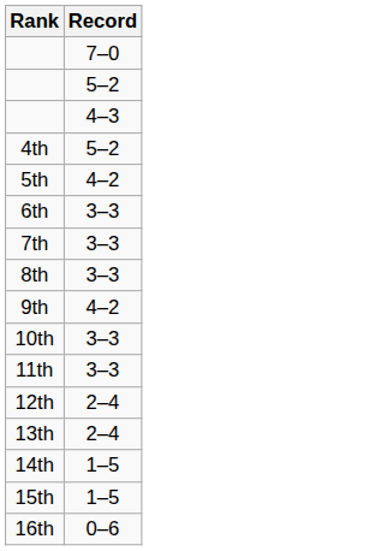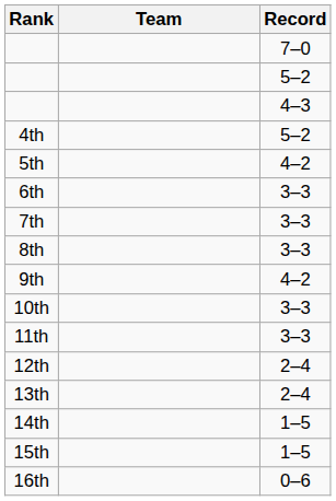+ column: Team
